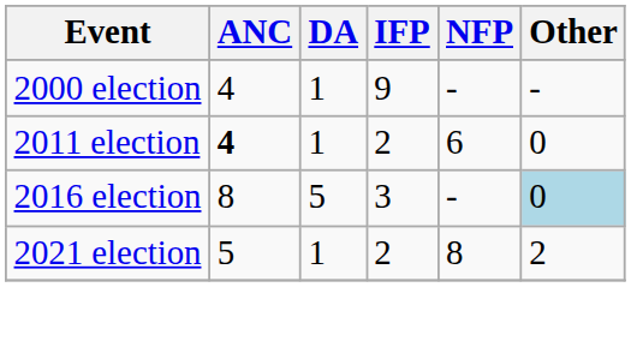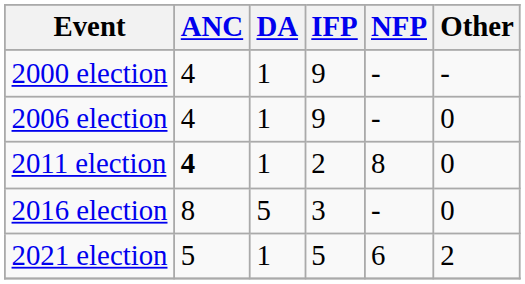+ row: 2006 election | 4 | 1 | 9 | - | 0
2011 election | NFP: 6 -> 8
2016 election | Other: lightblue background -> no background
2021 election | IFP: 2 -> 5
2021 election | NFP: 8 -> 6
